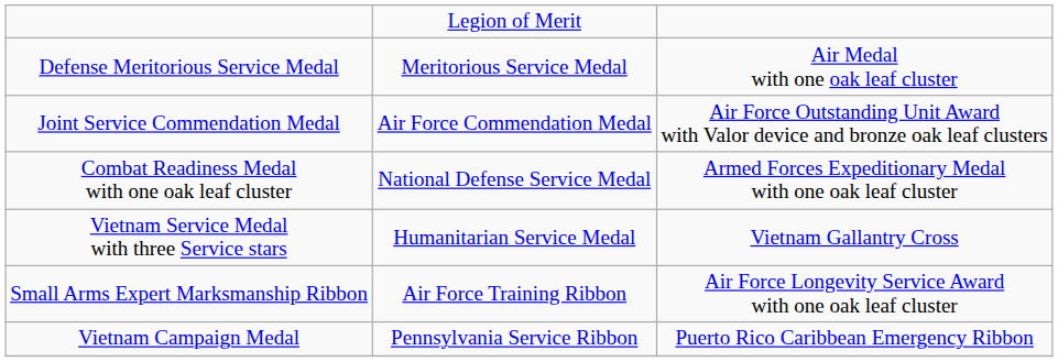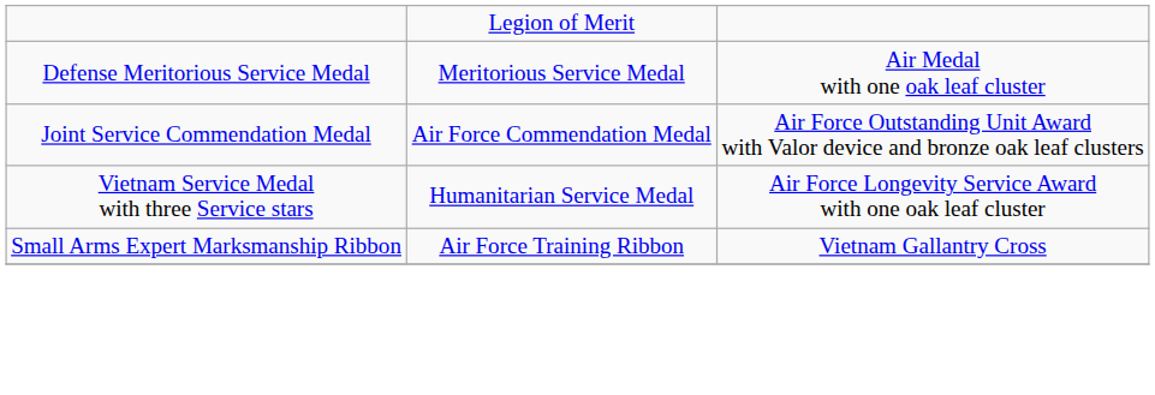- row: Combat Readiness Medal with one oak leaf cluster | National Defense Service Medal | Armed Forces Expeditionary Medal with one oak leaf cluster
Vietnam Service Medal with three Service stars | column 3: Vietnam Gallantry Cross -> Air Force Longevity Service Award with one oak leaf cluster
Small Arms Expert Marksmanship Ribbon | column 3: Air Force Longevity Service Award with one oak leaf cluster -> Vietnam Gallantry Cross
- row: Vietnam Campaign Medal | Pennsylvania Service Ribbon | Puerto Rico Caribbean Emergency Ribbon
